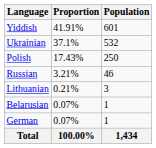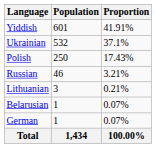columns swapped: Population <-> Proportion
